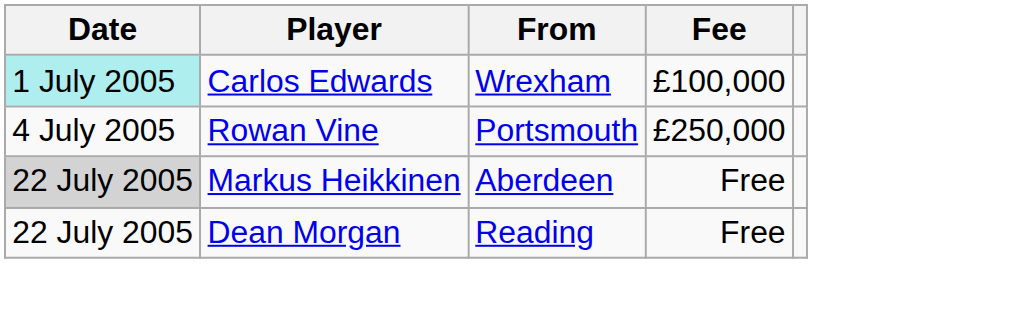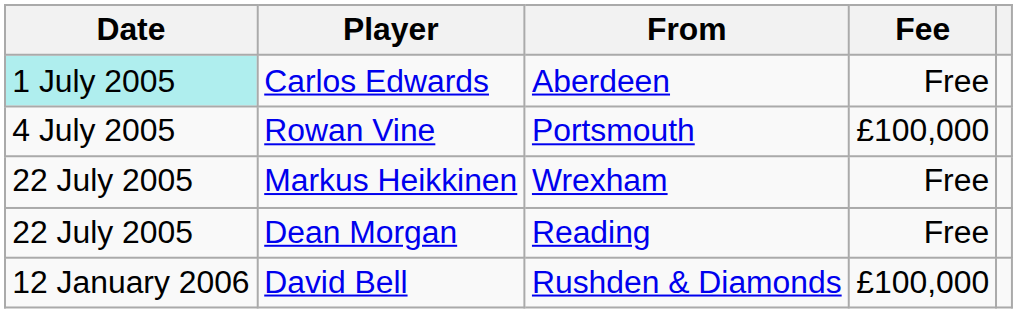Carlos Edwards | From: Wrexham -> Aberdeen
Carlos Edwards | Fee: £100,000 -> Free
Rowan Vine | Fee: £250,000 -> £100,000
Markus Heikkinen | Date: lightgrey background -> no background
Markus Heikkinen | From: Aberdeen -> Wrexham
+ row: 12 January 2006 | David Bell | Rushden & Diamonds | £100,000
